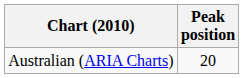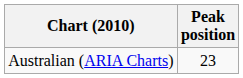Australian (ARIA Charts) | Peak position: 20 -> 23
